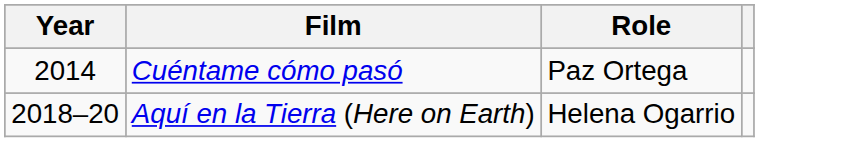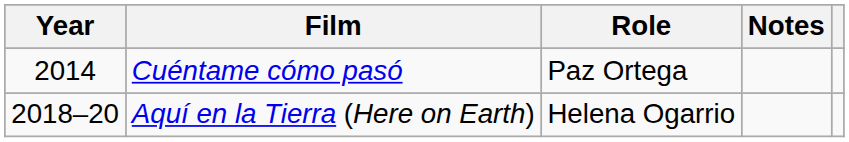+ column: Notes
